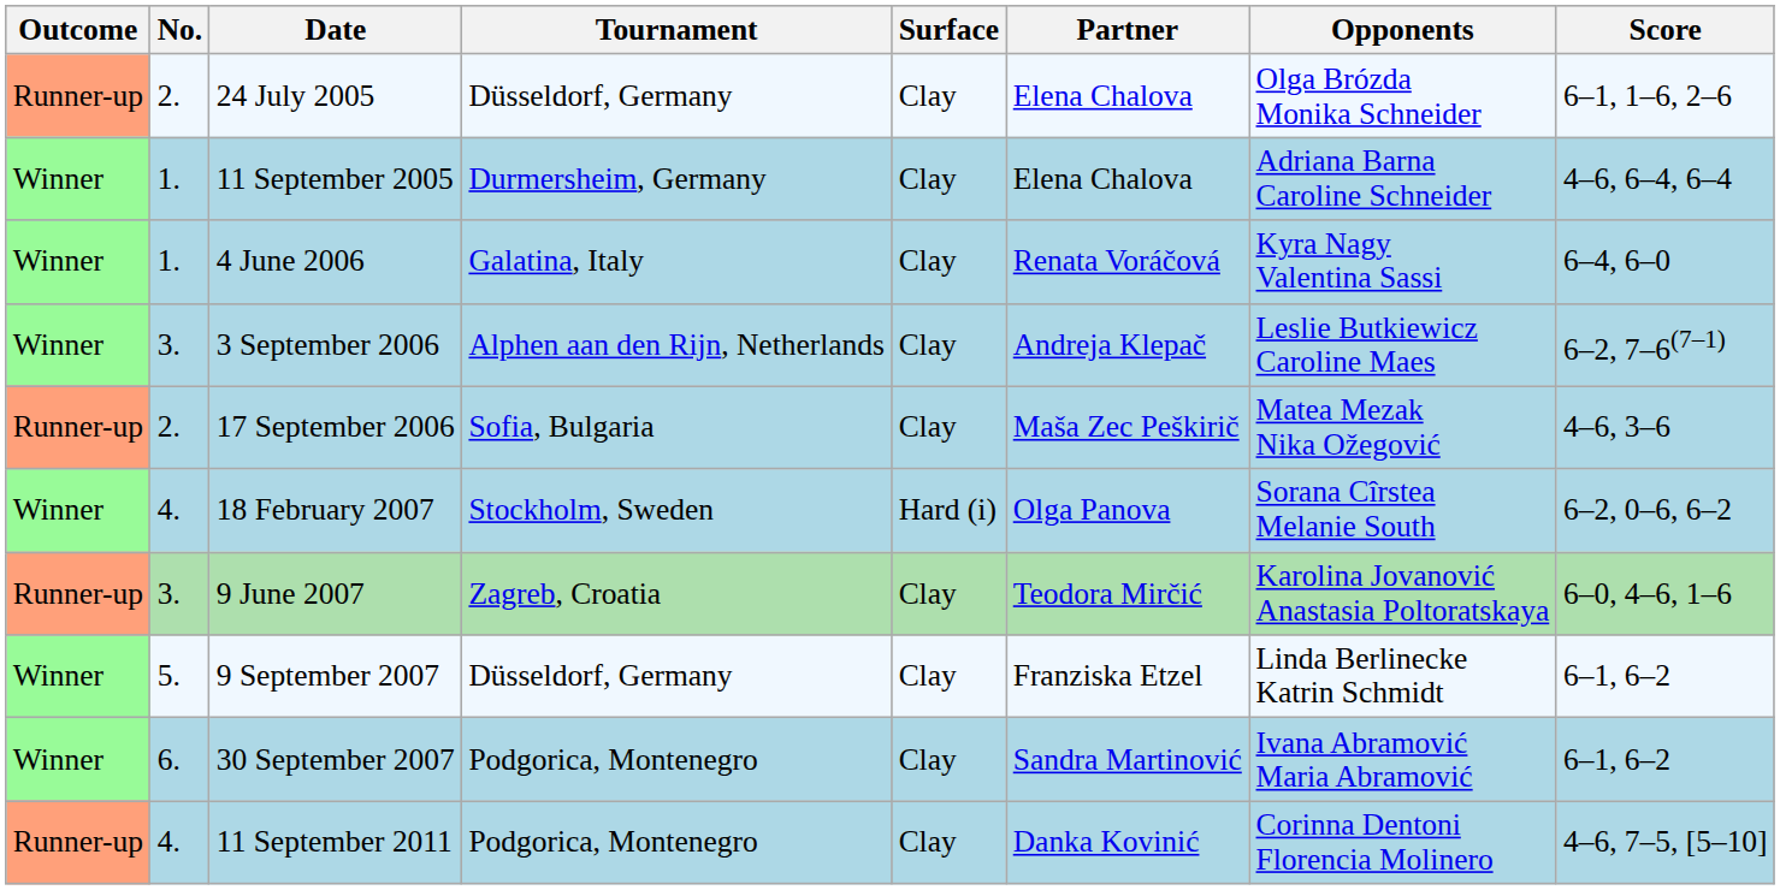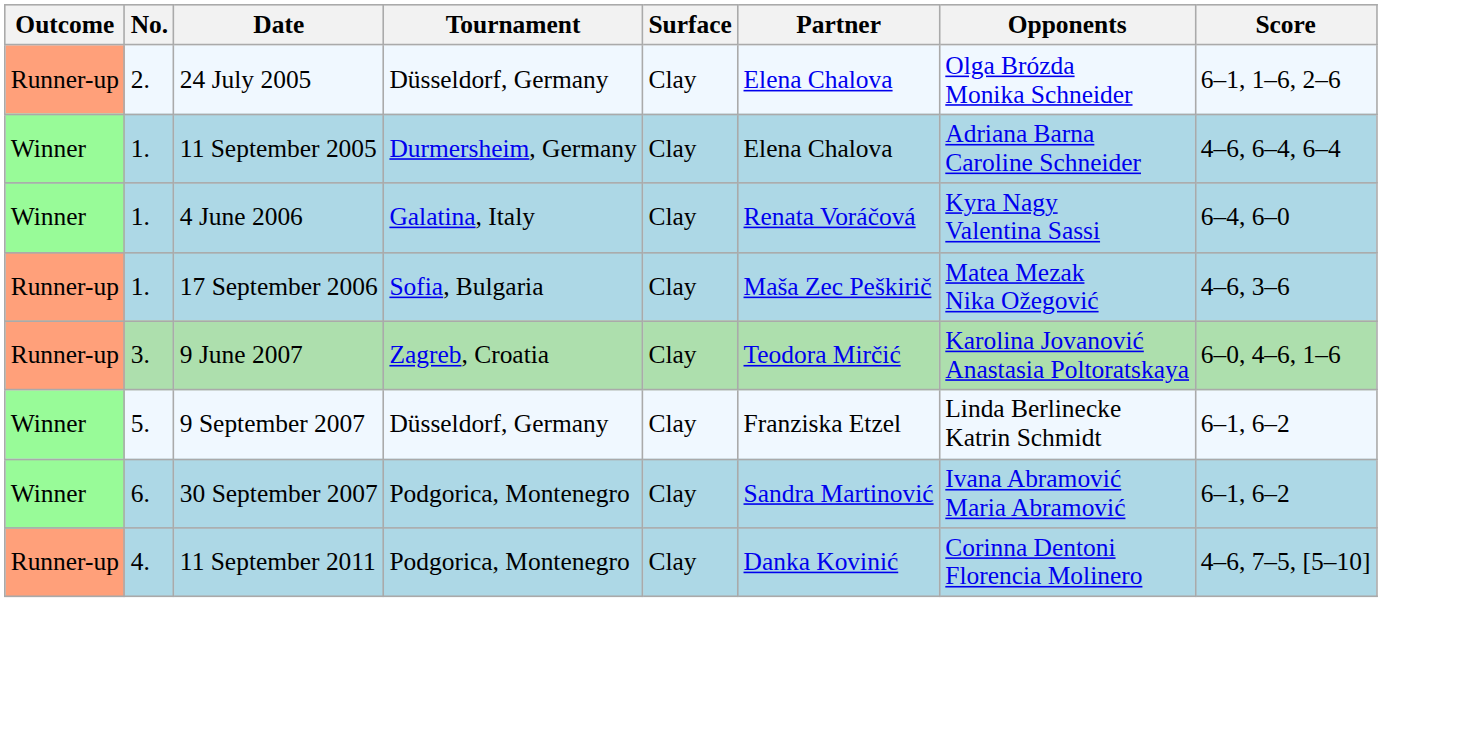- row: Winner | 3. | 3 September 2006 | Alphen aan den Rijn, Netherlands | Clay | Andreja Klepač | Leslie Butkiewicz Caroline Maes | 6–2, 7–6(7–1)
17 September 2006 | No.: 2. -> 1.
- row: Winner | 4. | 18 February 2007 | Stockholm, Sweden | Hard (i) | Olga Panova | Sorana Cîrstea Melanie South | 6–2, 0–6, 6–2
